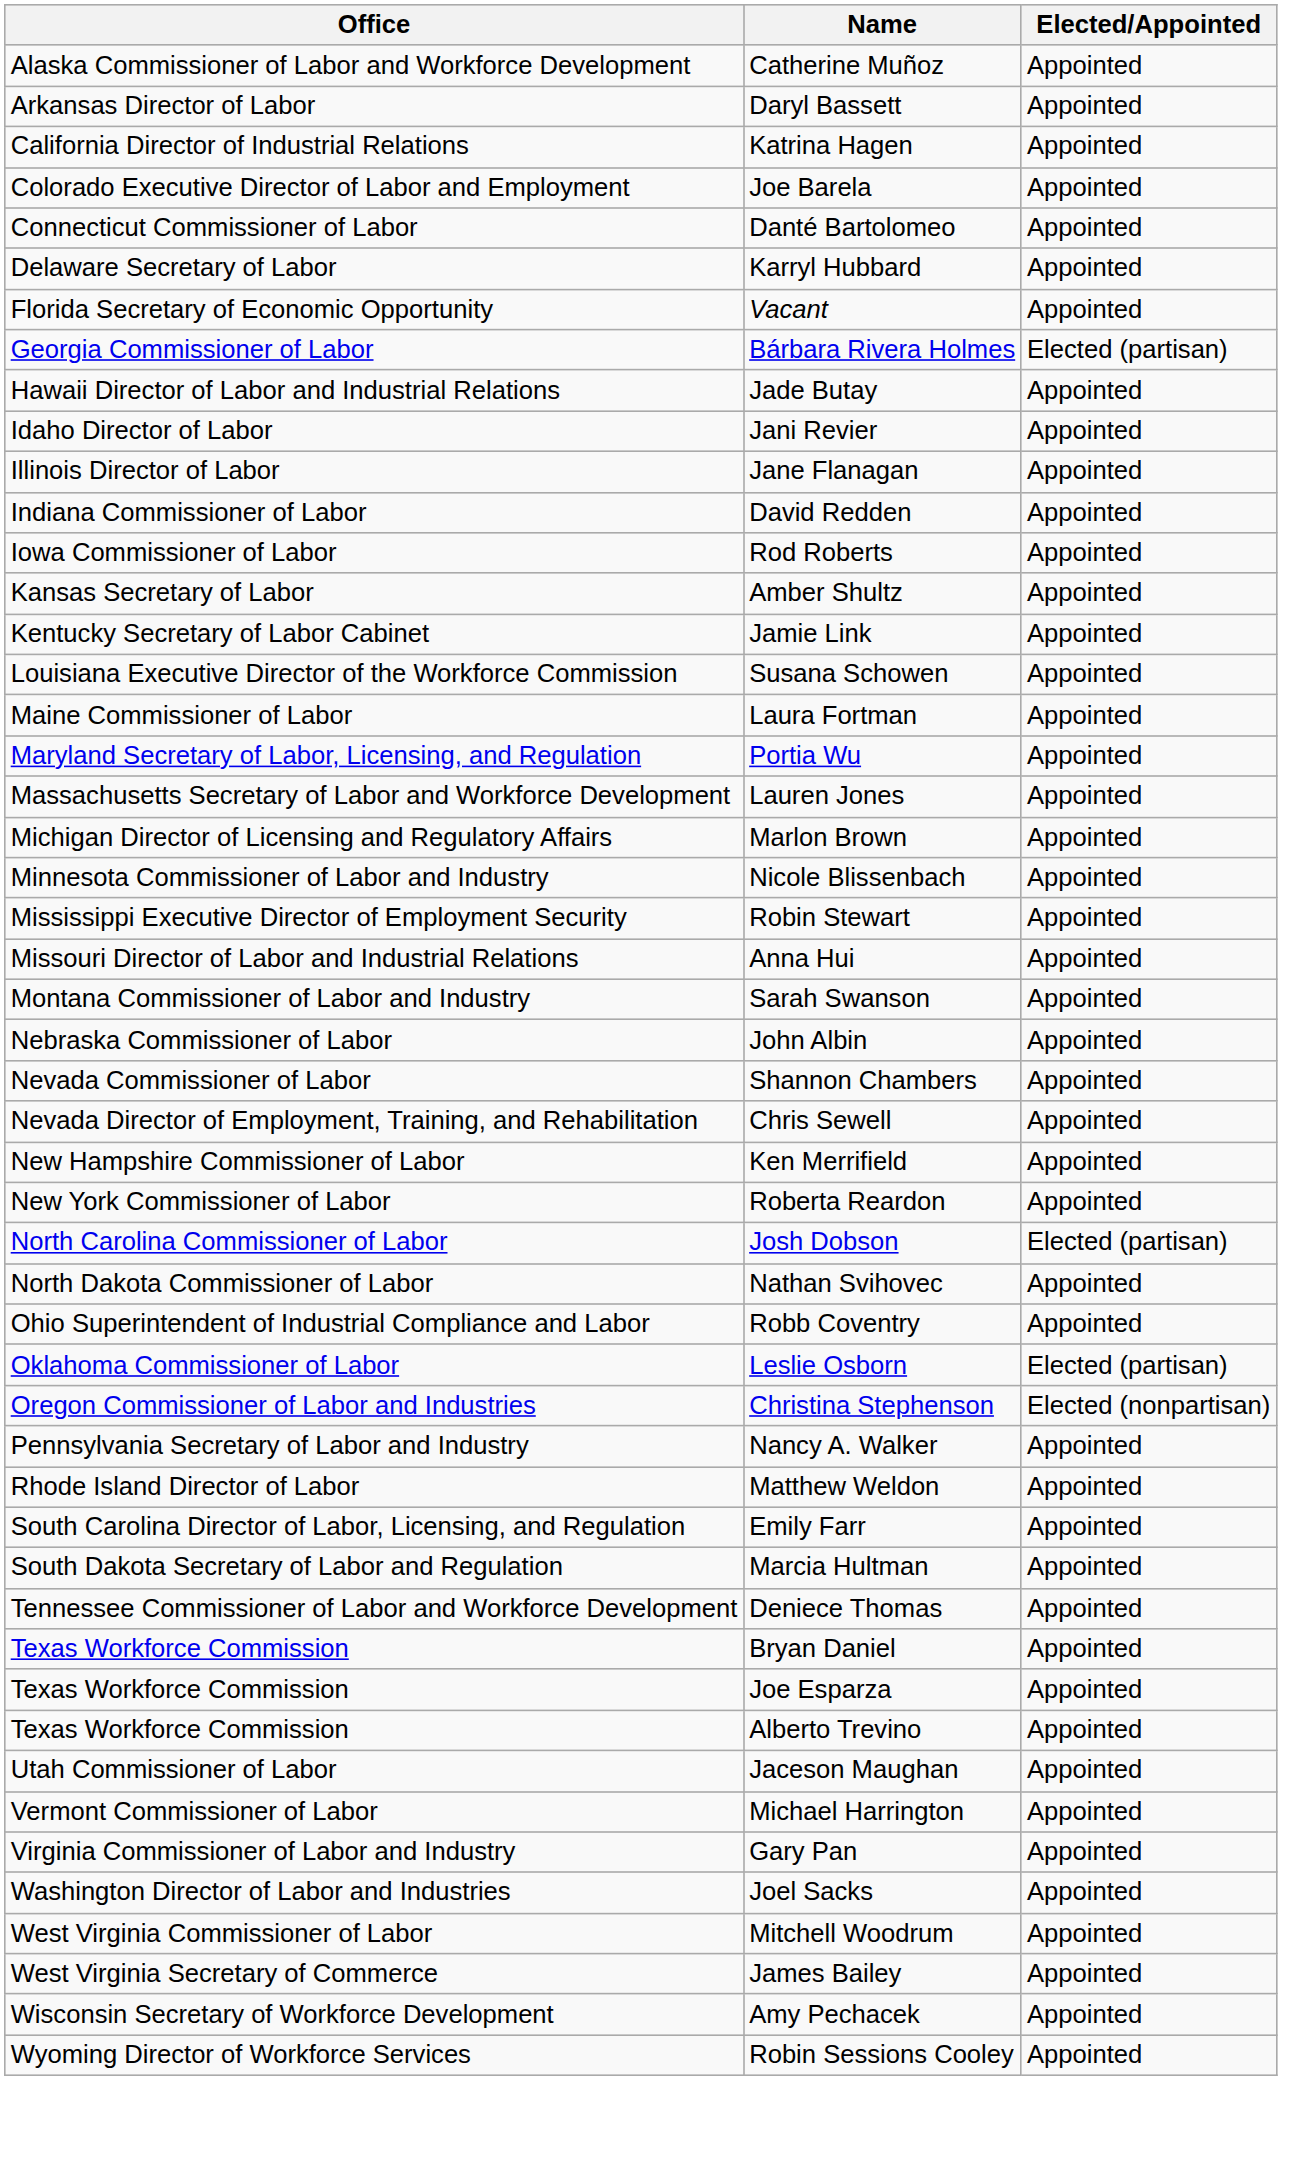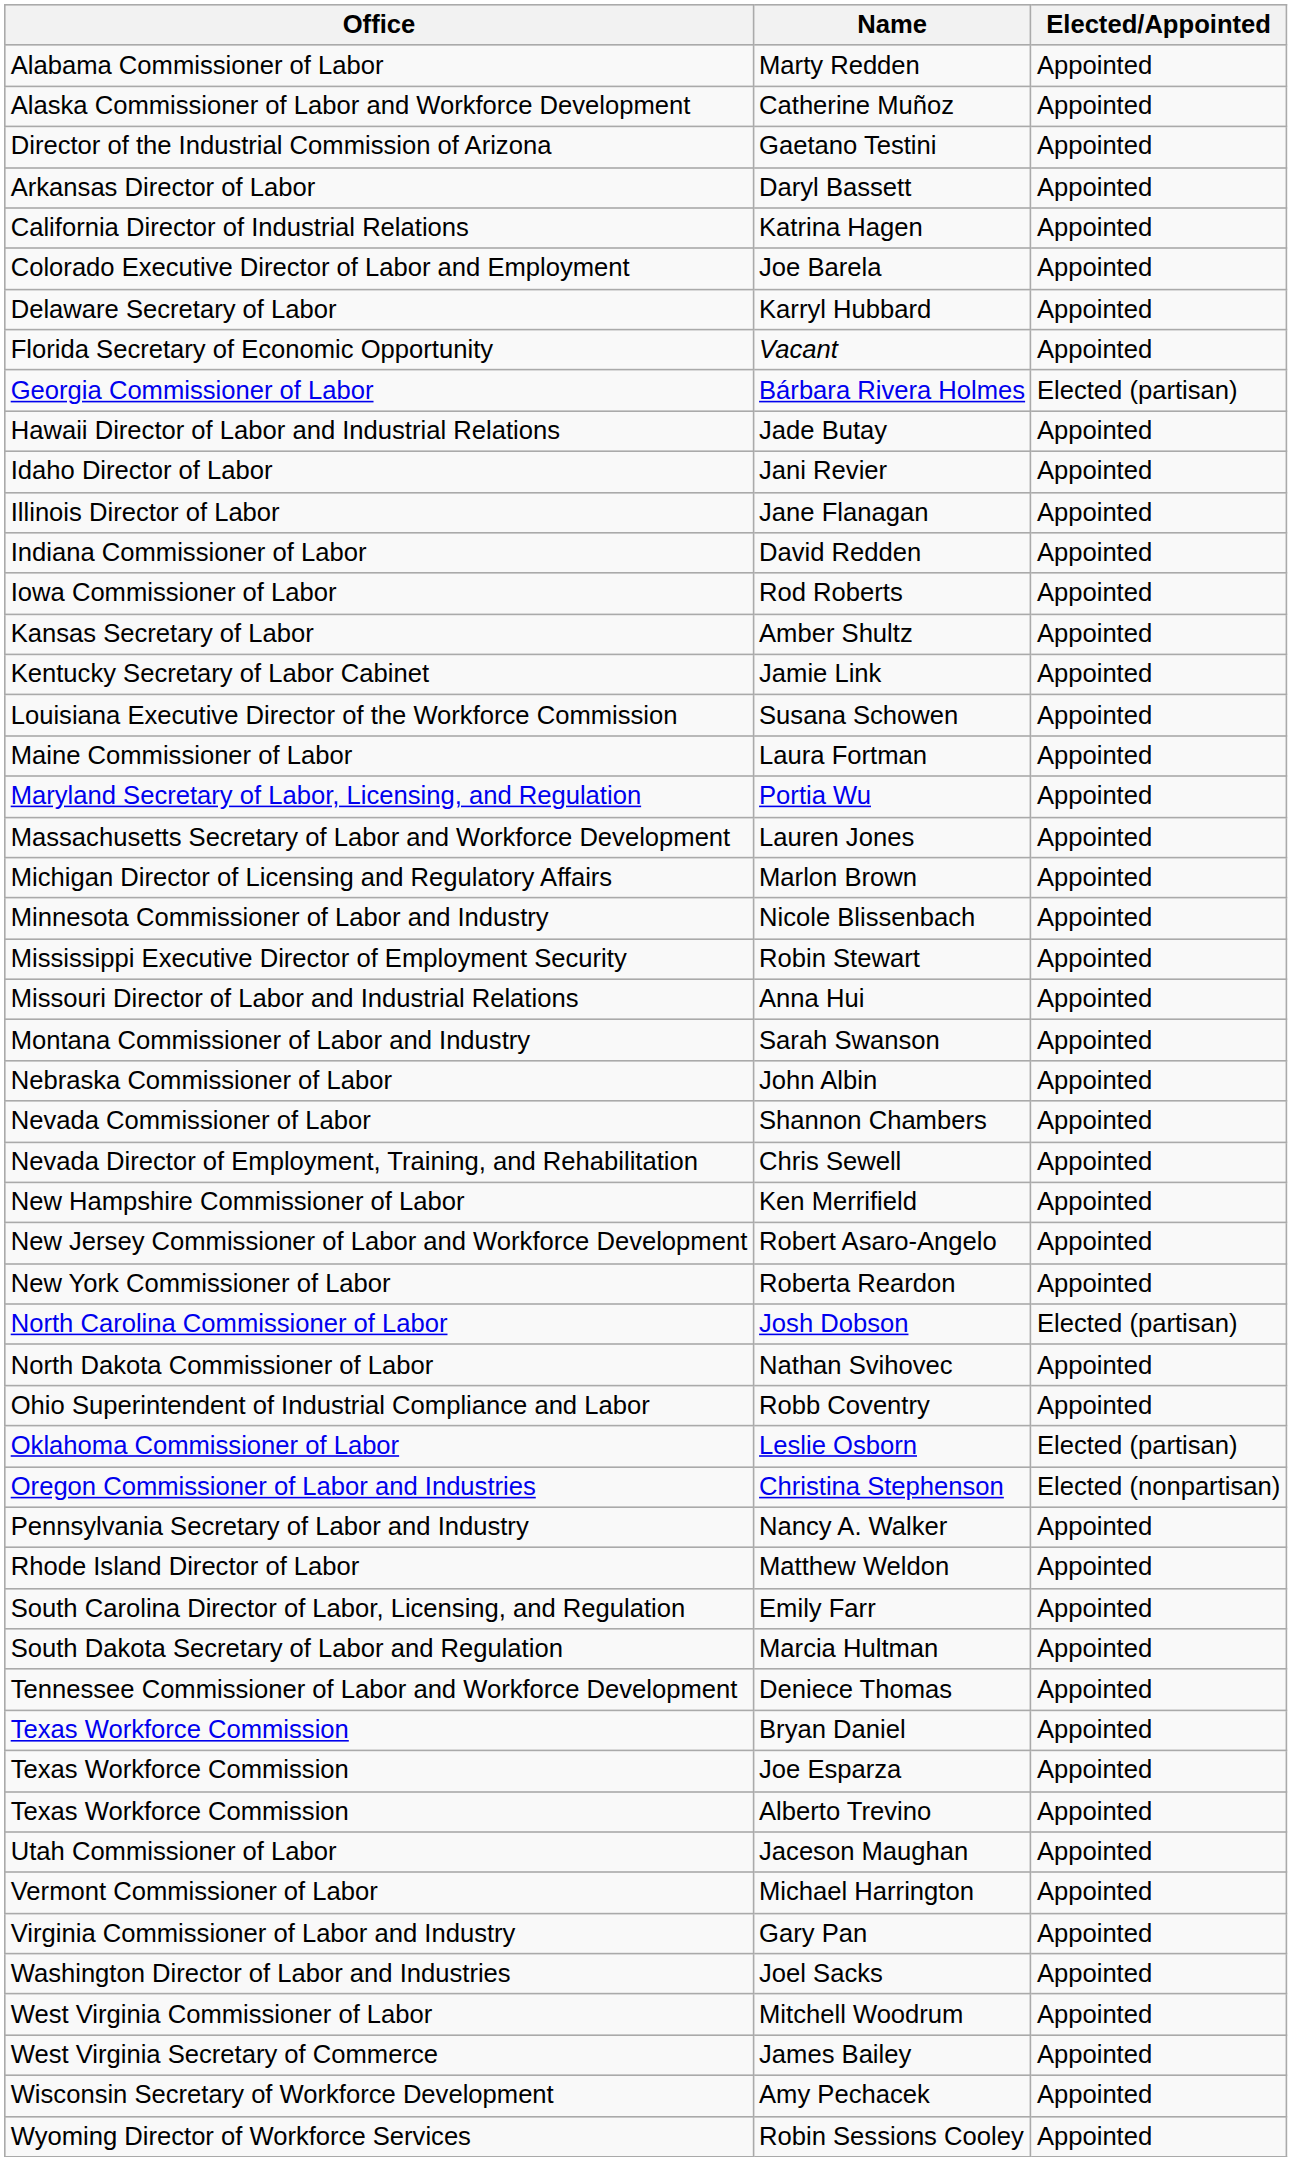+ row: Alabama Commissioner of Labor | Marty Redden | Appointed
+ row: Director of the Industrial Commission of Arizona | Gaetano Testini | Appointed
- row: Connecticut Commissioner of Labor | Danté Bartolomeo | Appointed
+ row: New Jersey Commissioner of Labor and Workforce Development | Robert Asaro-Angelo | Appointed
